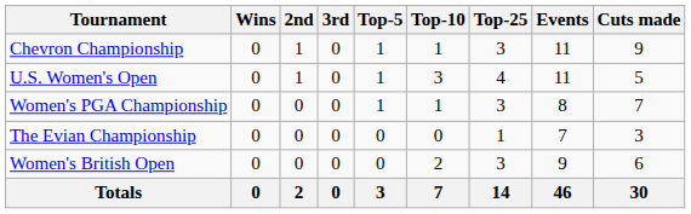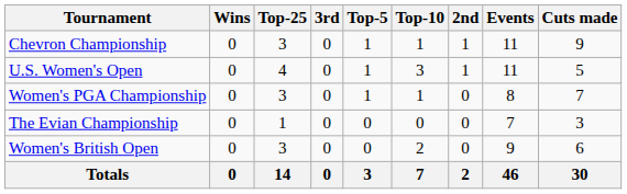columns swapped: 2nd <-> Top-25
